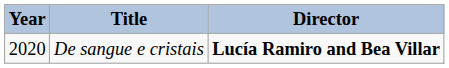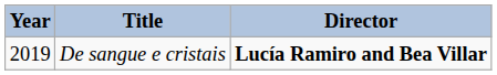De sangue e cristais | Year: 2020 -> 2019
